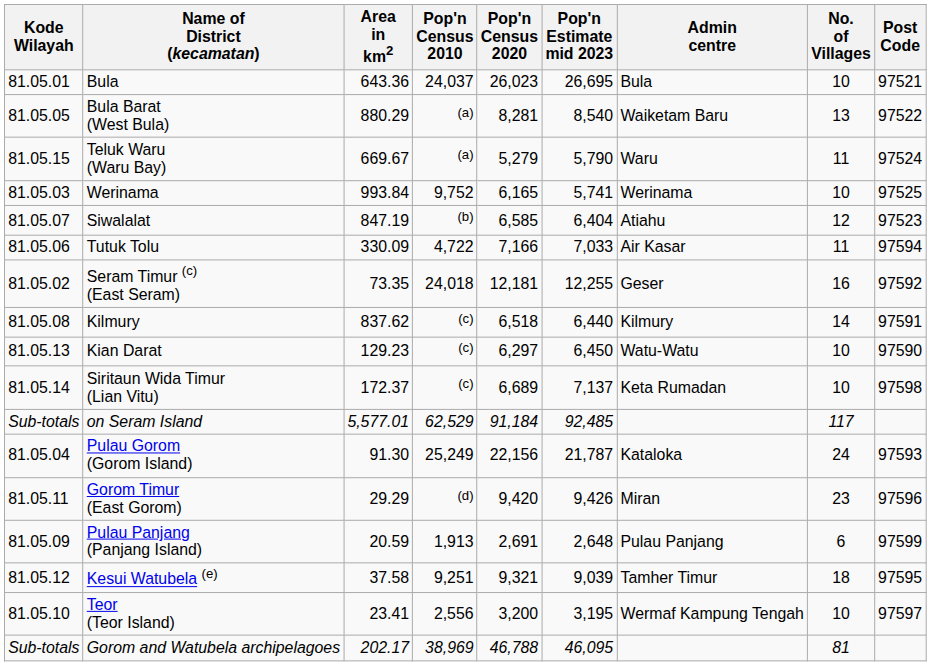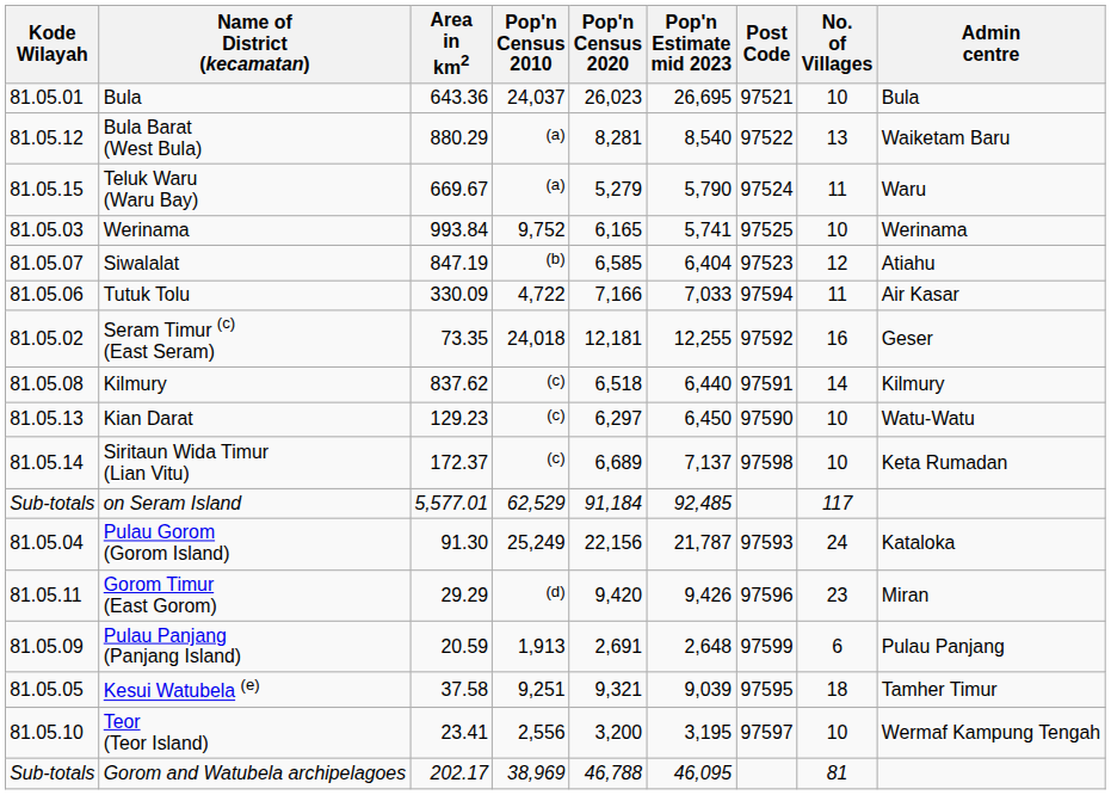columns swapped: Admin centre <-> Post Code
Bula Barat (West Bula) | Kode Wilayah: 81.05.05 -> 81.05.12
Kesui Watubela (e) | Kode Wilayah: 81.05.12 -> 81.05.05
